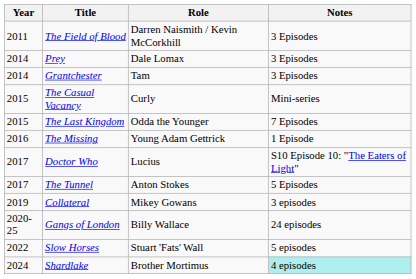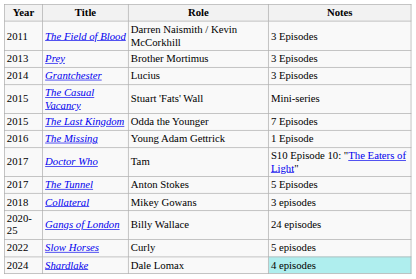Prey | Year: 2014 -> 2013
Prey | Role: Dale Lomax -> Brother Mortimus
Grantchester | Role: Tam -> Lucius
The Casual Vacancy | Role: Curly -> Stuart 'Fats' Wall
Doctor Who | Role: Lucius -> Tam
Collateral | Year: 2019 -> 2018
Slow Horses | Role: Stuart 'Fats' Wall -> Curly
Shardlake | Role: Brother Mortimus -> Dale Lomax
